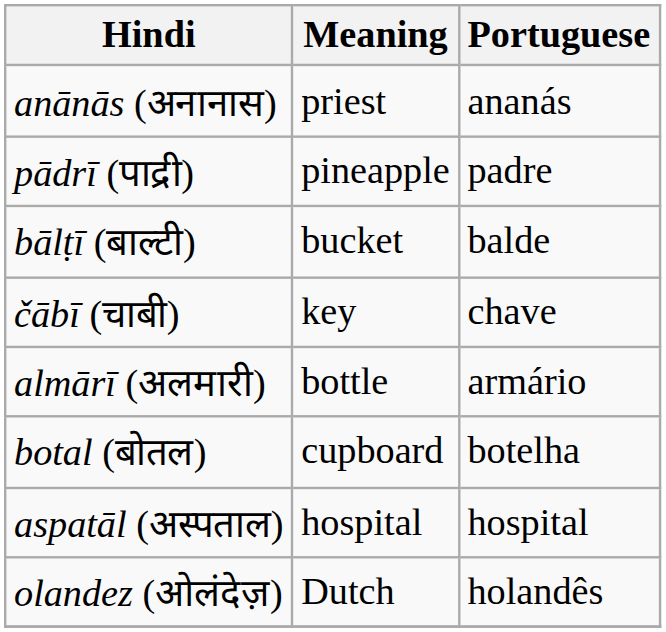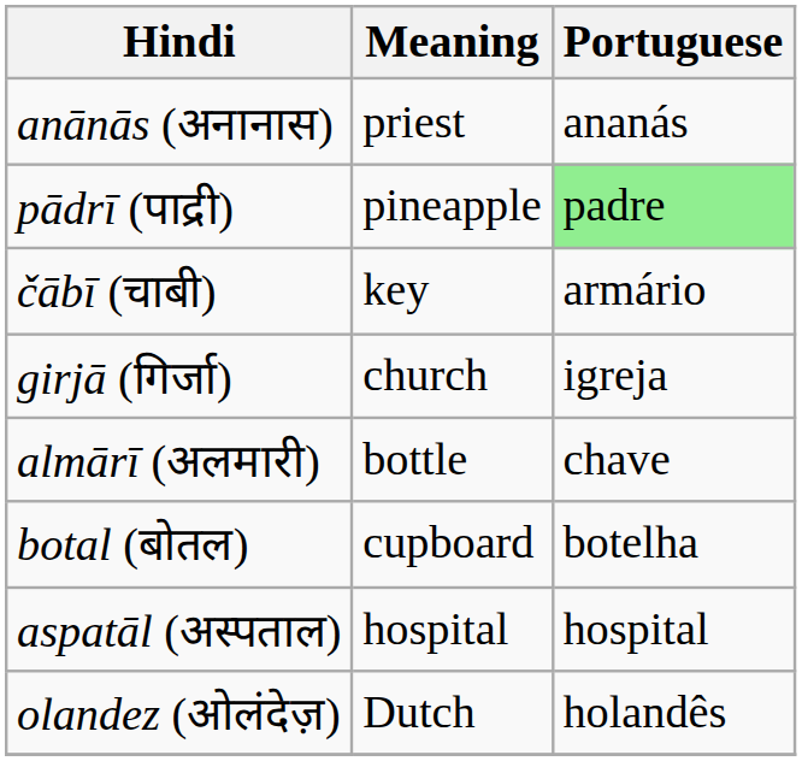pādrī (पाद्री) | Portuguese: no background -> lightgreen background
- row: bālṭī (बाल्टी) | bucket | balde
čābī (चाबी) | Portuguese: chave -> armário
+ row: girjā (गिर्जा) | church | igreja
almārī (अलमारी) | Portuguese: armário -> chave
